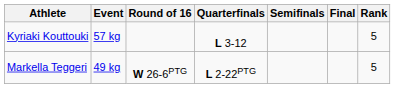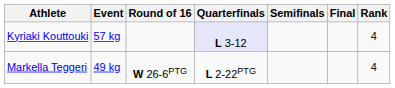Kyriaki Kouttouki | Quarterfinals: no background -> lavender background
Kyriaki Kouttouki | Rank: 5 -> 4
Markella Teggeri | Rank: 5 -> 4
